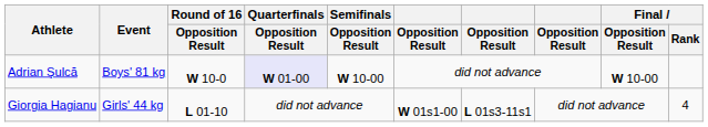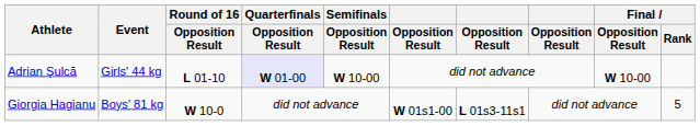Adrian Şulcă | Event: Boys' 81 kg -> Girls' 44 kg
Adrian Şulcă | Round of 16 / Opposition Result: W 10-0 -> L 01-10
Giorgia Hagianu | Event: Girls' 44 kg -> Boys' 81 kg
Giorgia Hagianu | Round of 16 / Opposition Result: L 01-10 -> W 10-0
Giorgia Hagianu | Final / Rank: 4 -> 5
